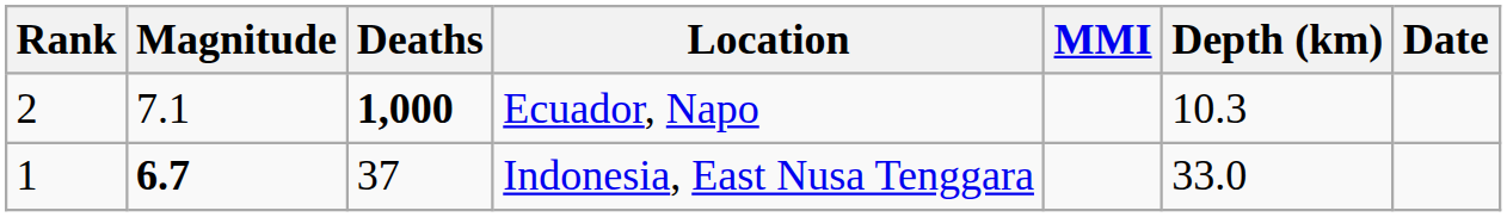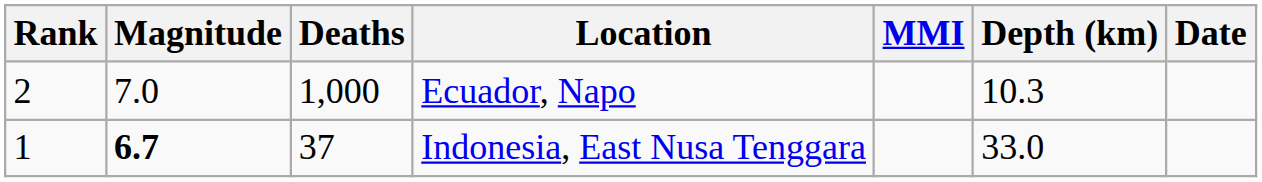Ecuador, Napo | Magnitude: 7.1 -> 7.0
Ecuador, Napo | Deaths: bold -> normal
